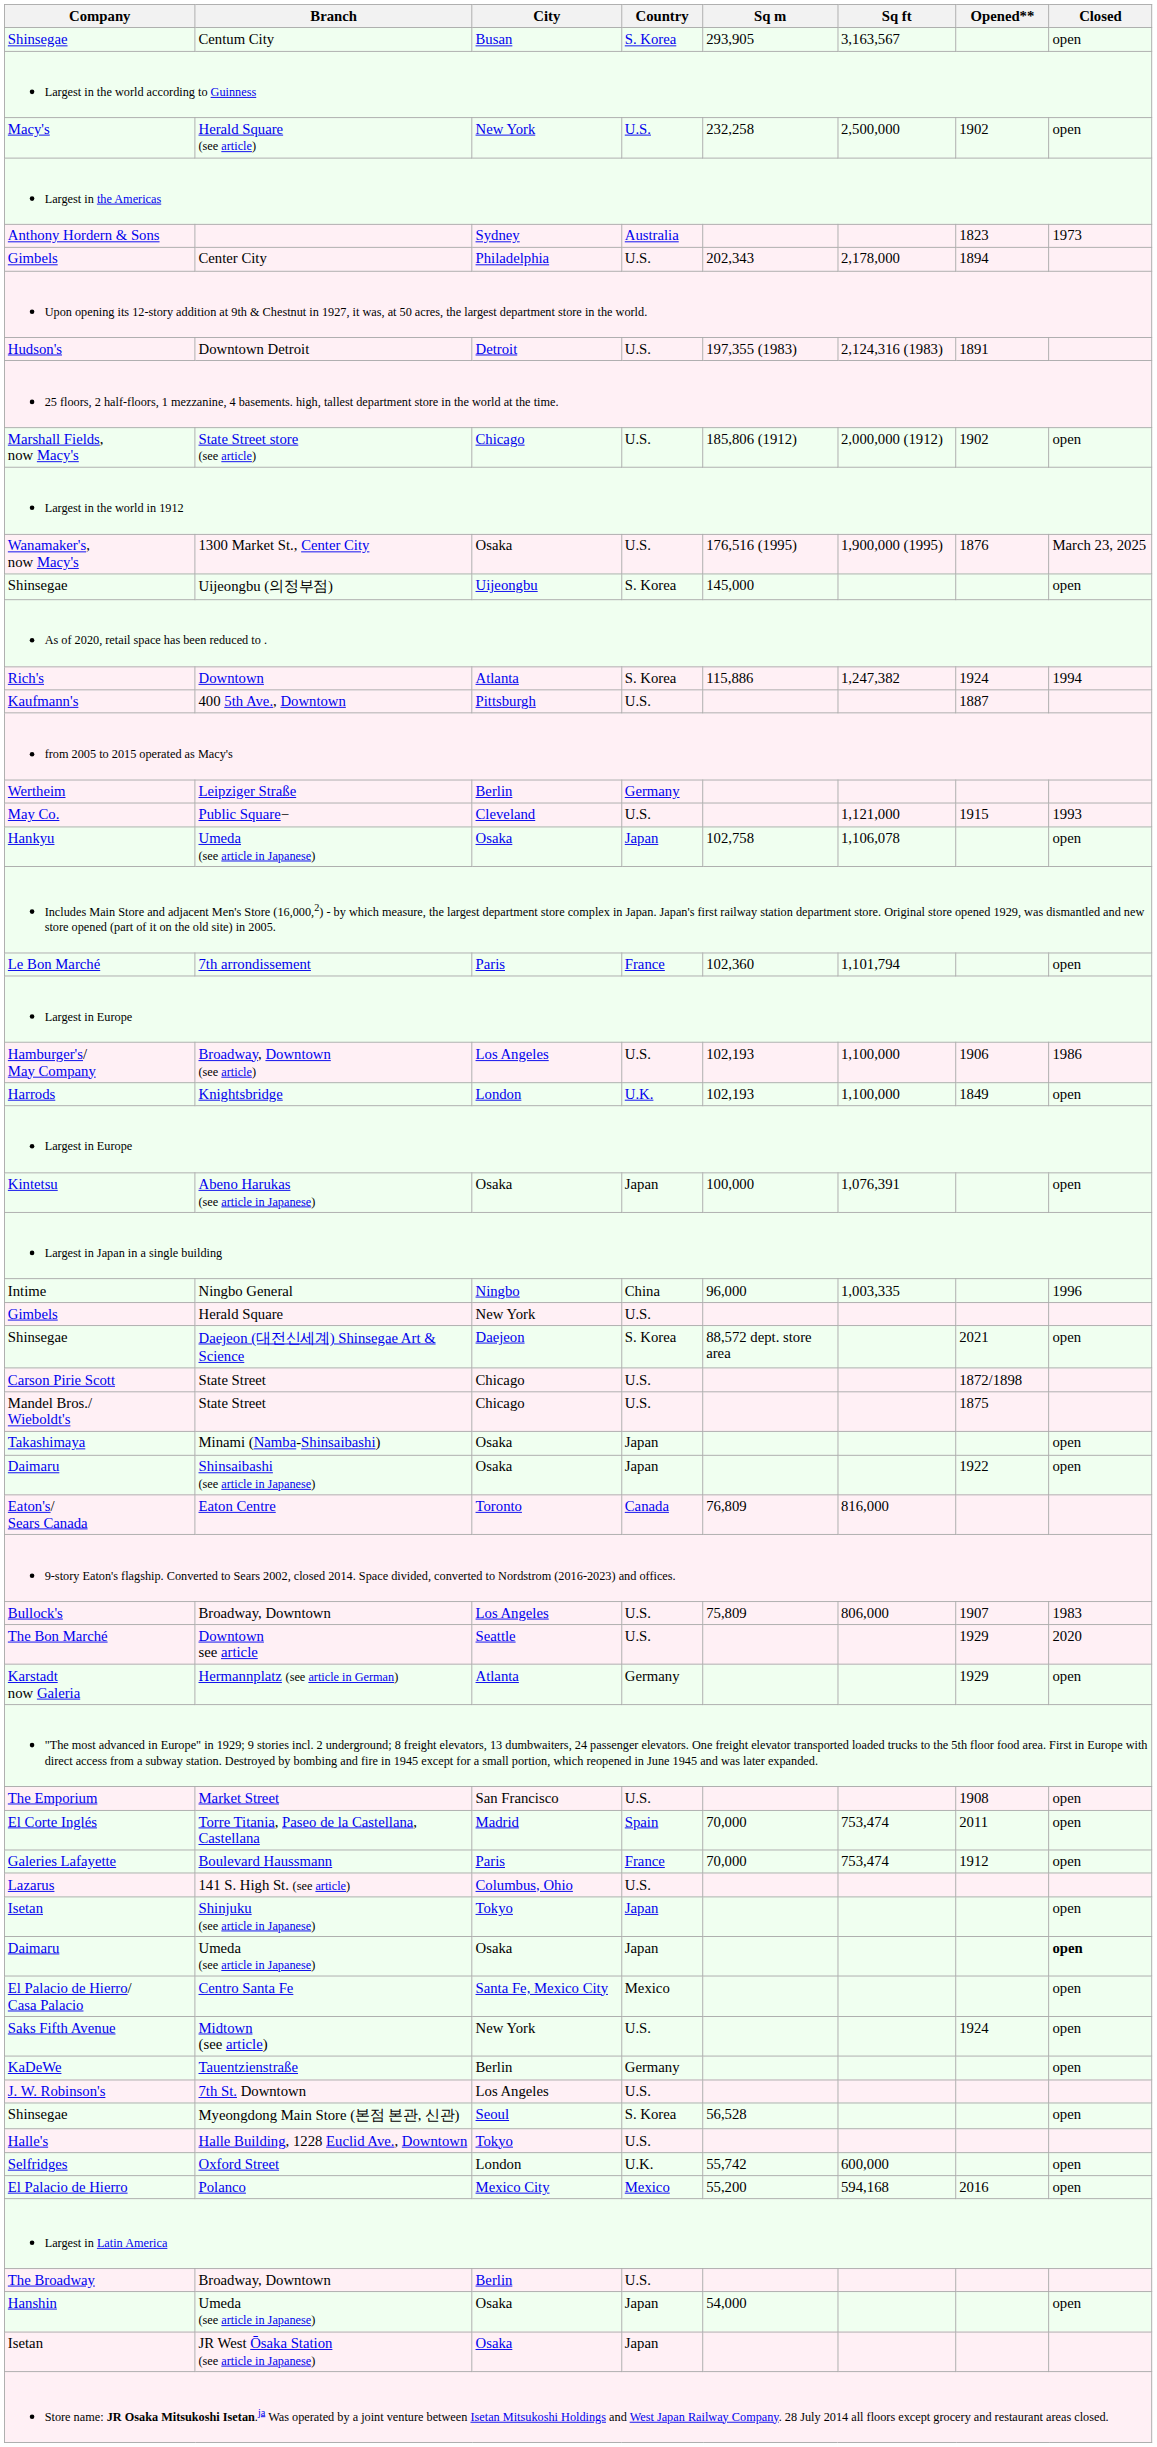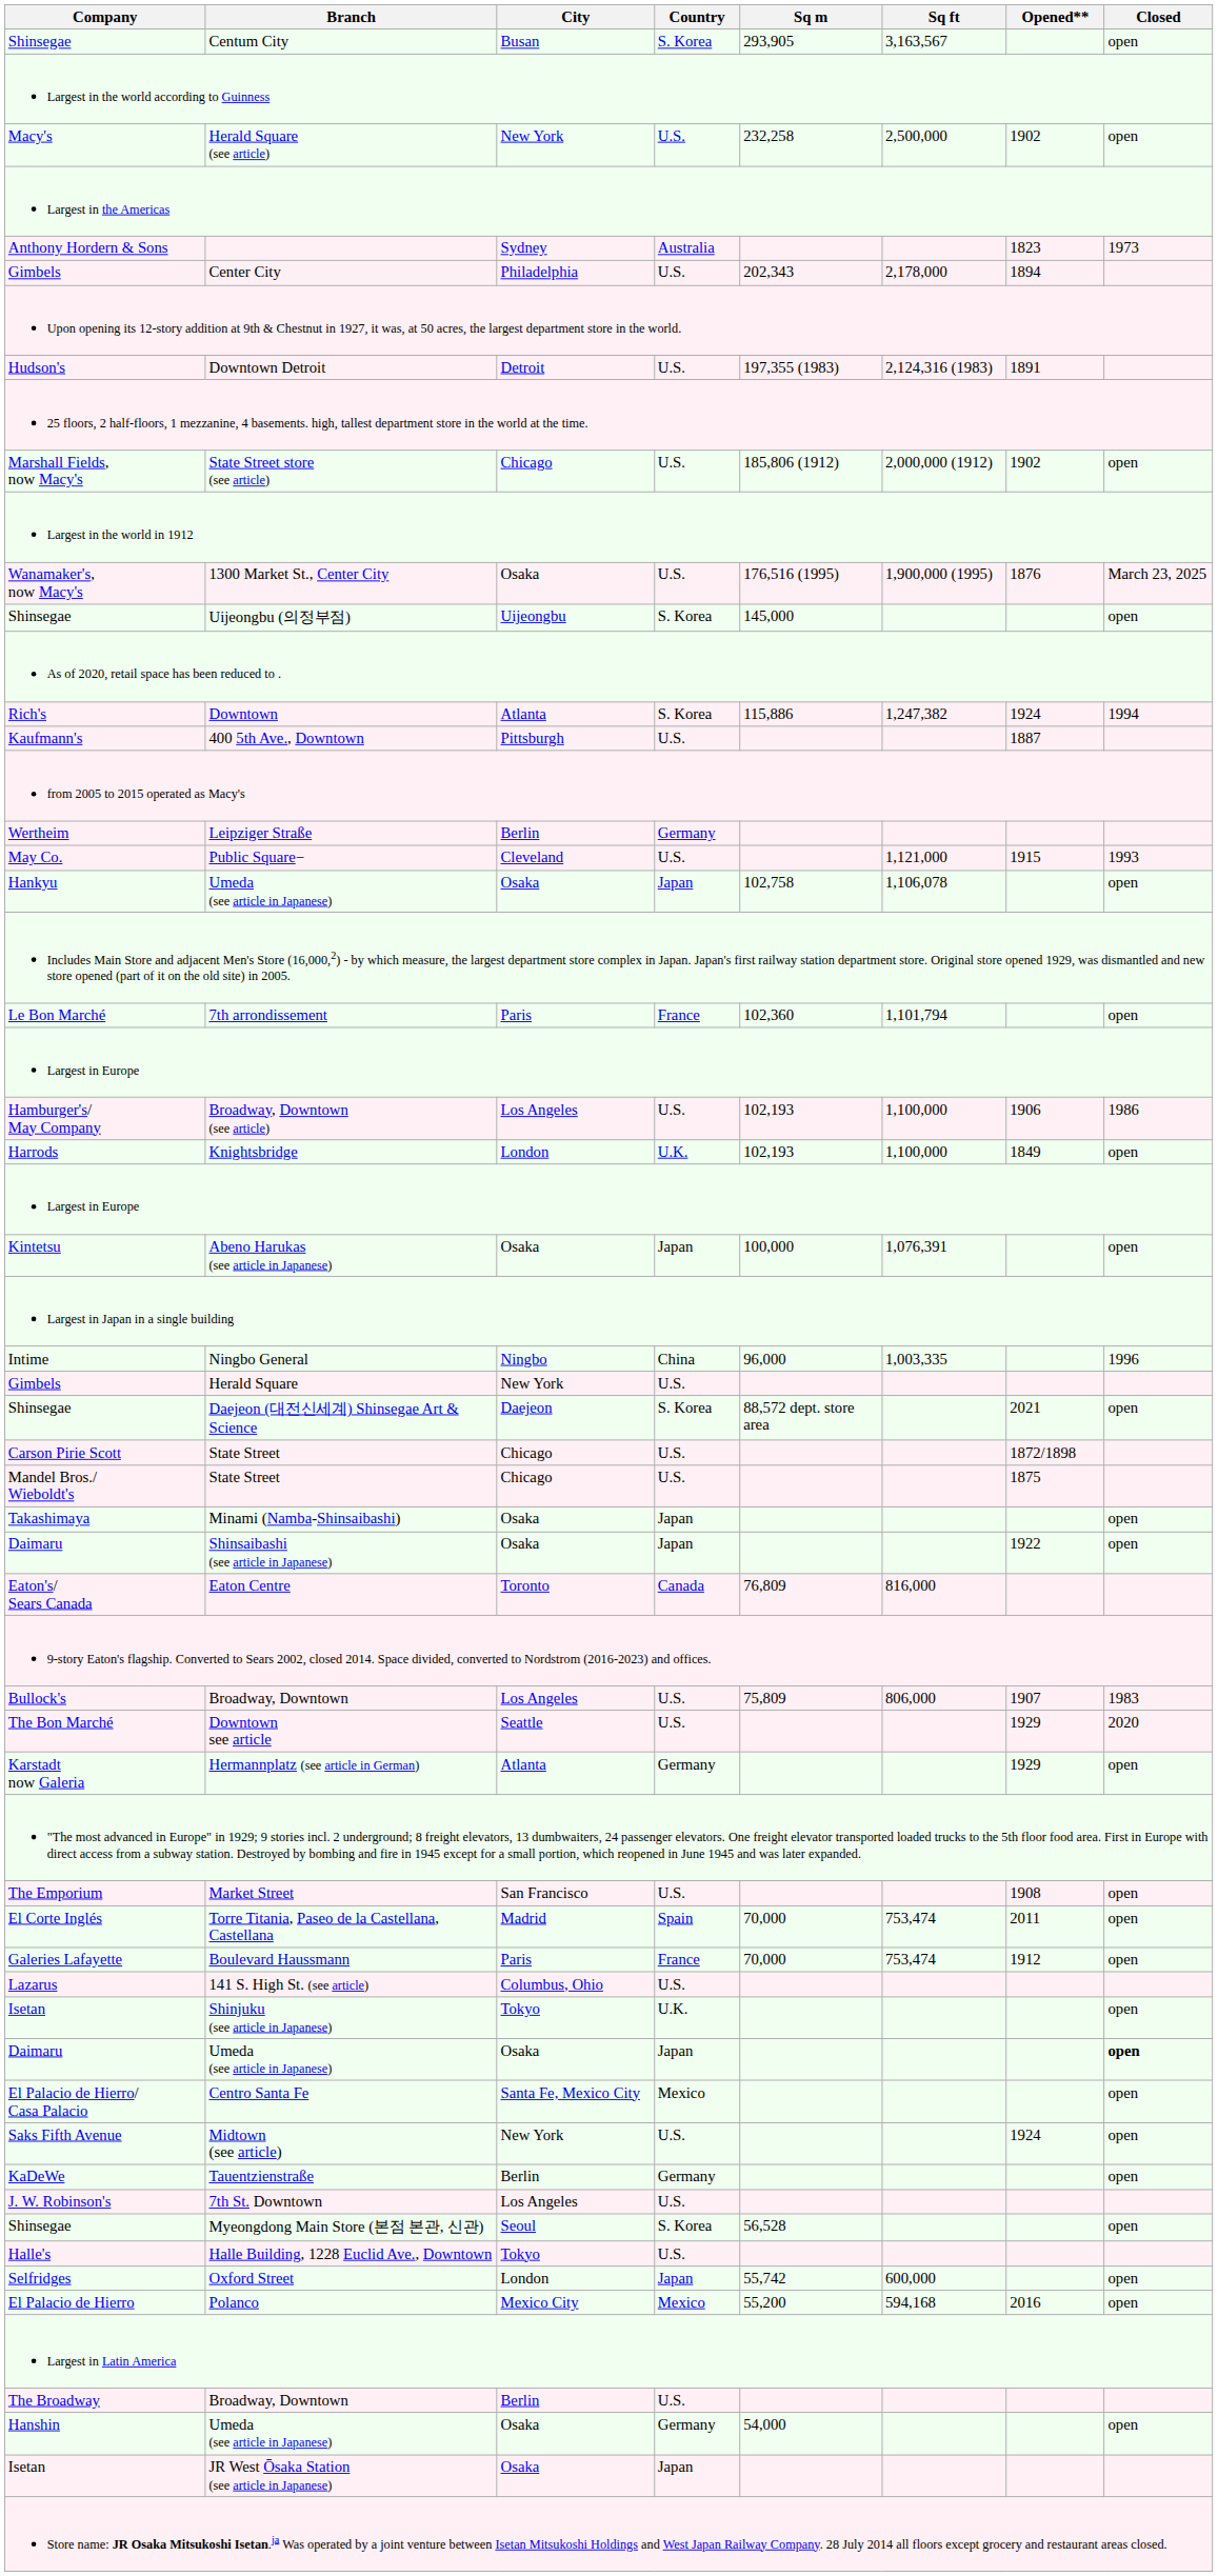Shinjuku (see article in Japanese) | Country: Japan -> U.K.
Oxford Street | Country: U.K. -> Japan
Hanshin / Umeda (see article in Japanese) | Country: Japan -> Germany
